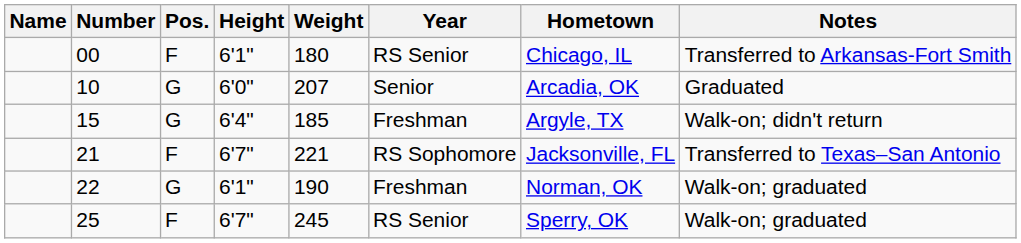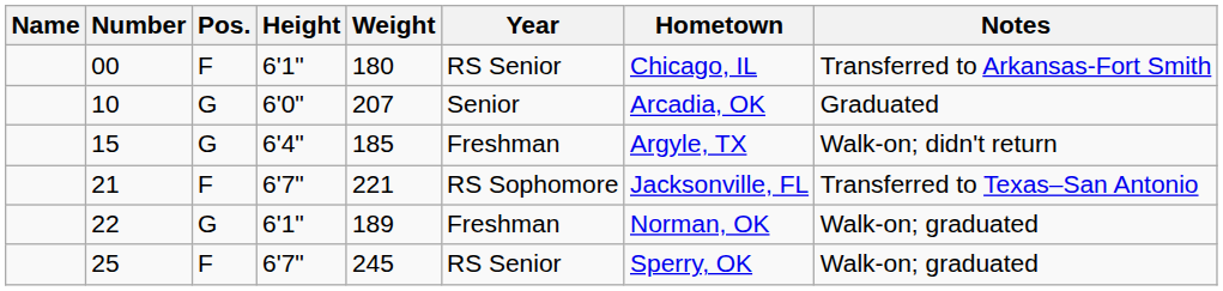22 | Weight: 190 -> 189
